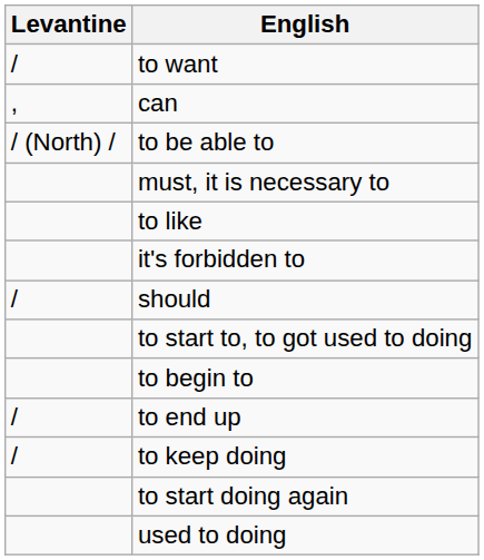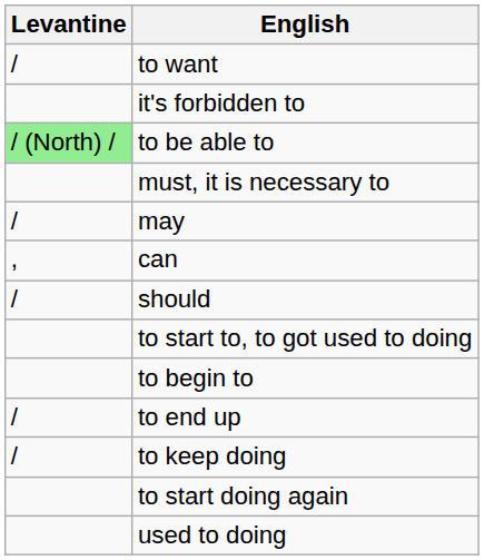rows swapped: can <-> it's forbidden to
to be able to | Levantine: no background -> lightgreen background
- row: to like
+ row: / | may
